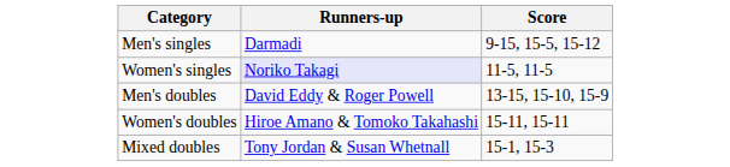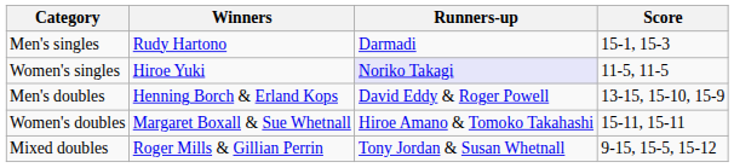+ column: Winners | Rudy Hartono | Hiroe Yuki | Henning Borch & Erland Kops | Margaret Boxall & Sue Whetnall | Roger Mills & Gillian Perrin
Men's singles | Score: 9-15, 15-5, 15-12 -> 15-1, 15-3
Mixed doubles | Score: 15-1, 15-3 -> 9-15, 15-5, 15-12
